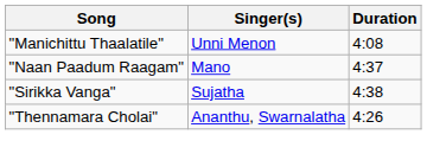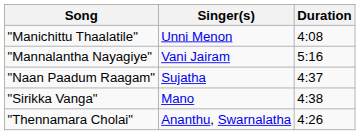+ row: "Mannalantha Nayagiye" | Vani Jairam | 5:16
"Naan Paadum Raagam" | Singer(s): Mano -> Sujatha
"Sirikka Vanga" | Singer(s): Sujatha -> Mano
